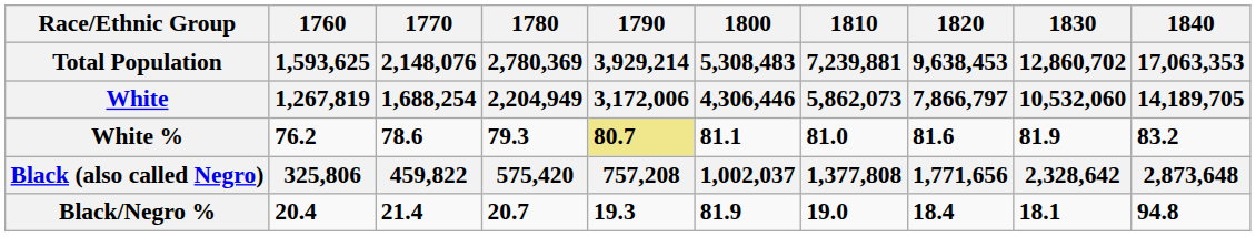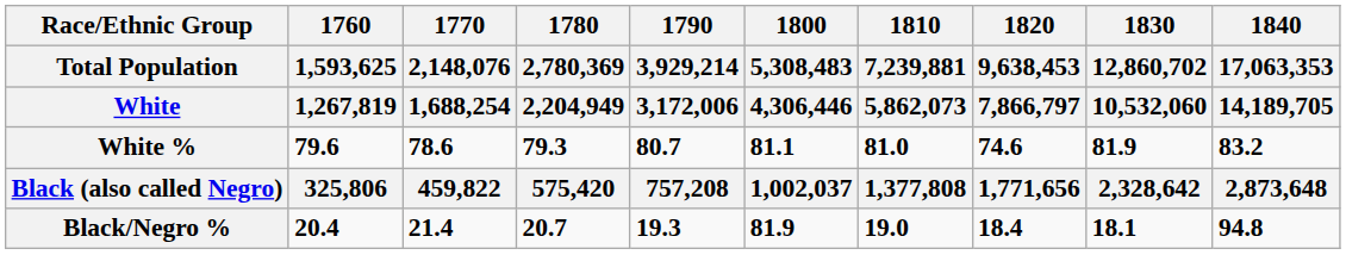White % | 1760 / 1,593,625 / 1,267,819: 76.2 -> 79.6
White % | 1790 / 3,929,214 / 3,172,006: khaki background -> no background
White % | 1820 / 9,638,453 / 7,866,797: 81.6 -> 74.6
